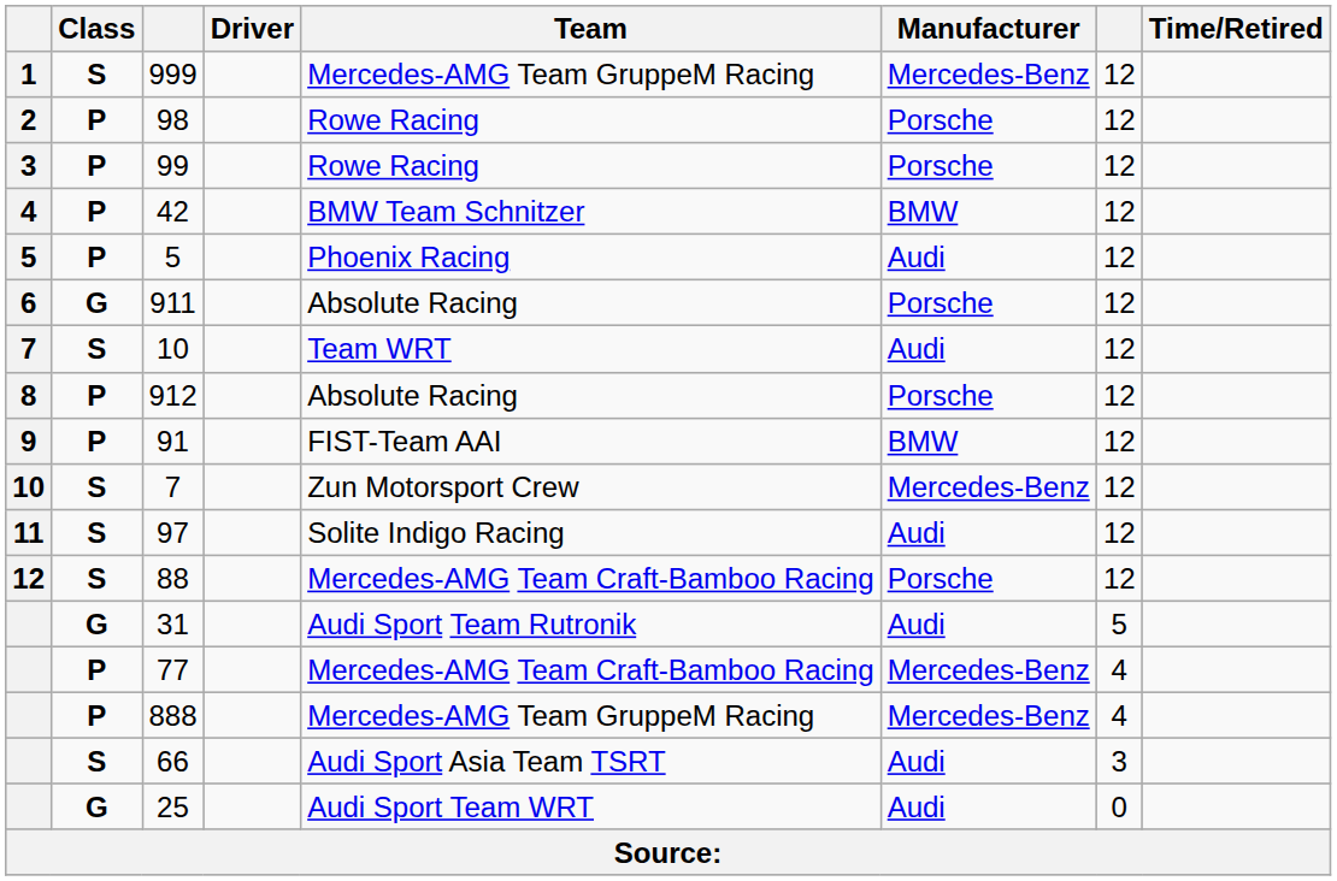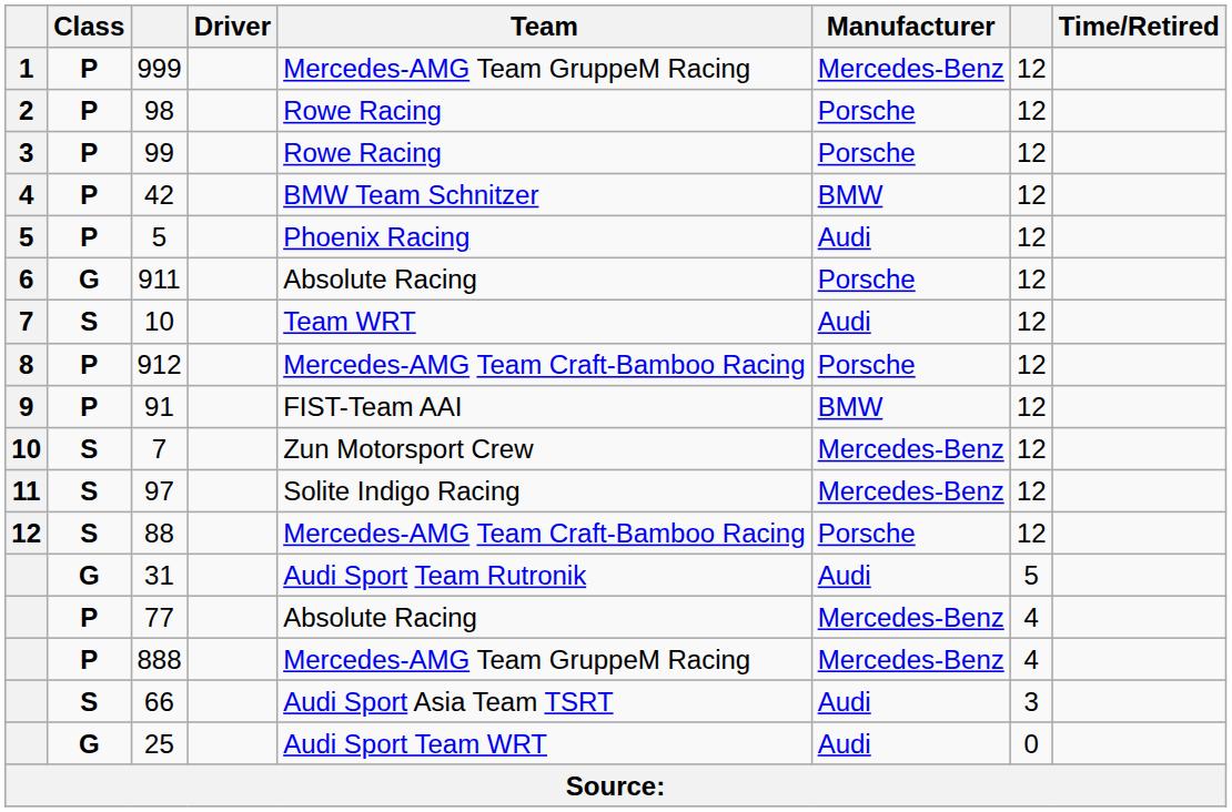999 | Class: S -> P
912 | Team: Absolute Racing -> Mercedes-AMG Team Craft-Bamboo Racing
97 | Manufacturer: Audi -> Mercedes-Benz
77 | Team: Mercedes-AMG Team Craft-Bamboo Racing -> Absolute Racing
